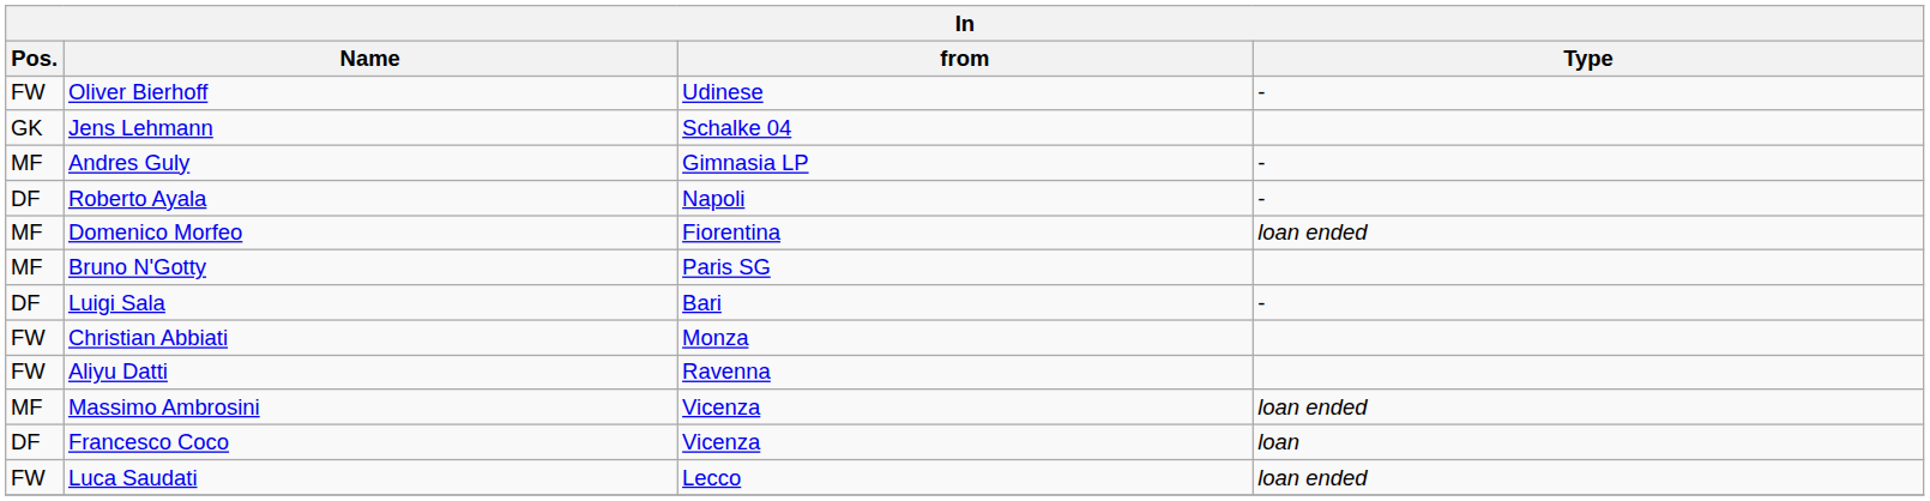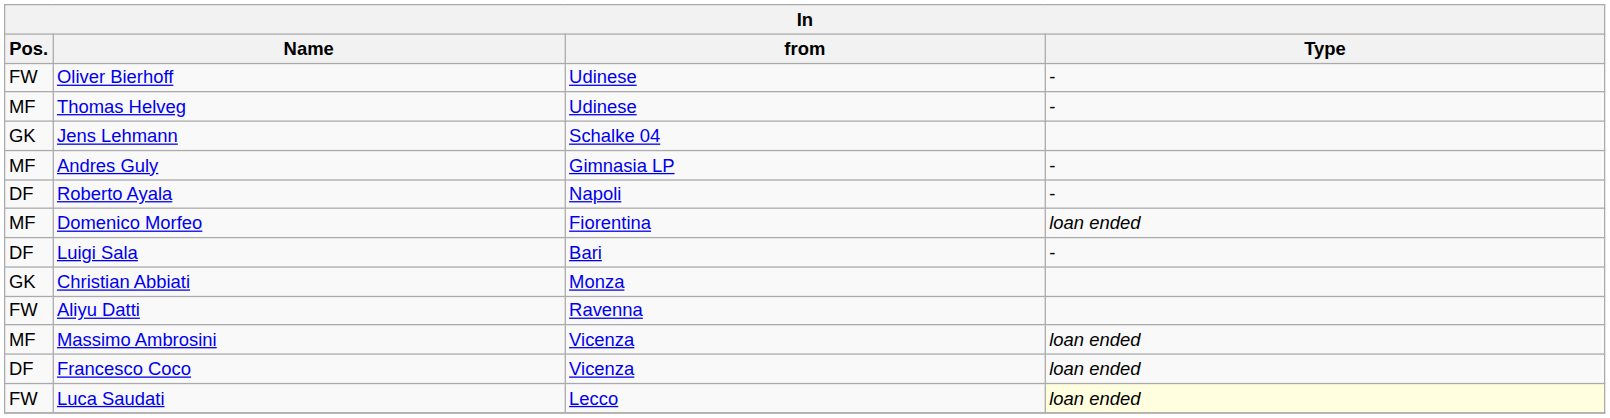+ row: MF | Thomas Helveg | Udinese | -
- row: MF | Bruno N'Gotty | Paris SG
Christian Abbiati | Pos.: FW -> GK
Francesco Coco | Type: loan -> loan ended
Luca Saudati | Type: no background -> lightyellow background
